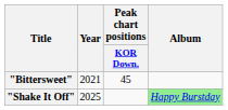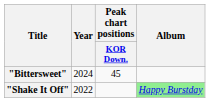"Bittersweet" | Year: 2021 -> 2024
"Shake It Off" | Year: 2025 -> 2022
